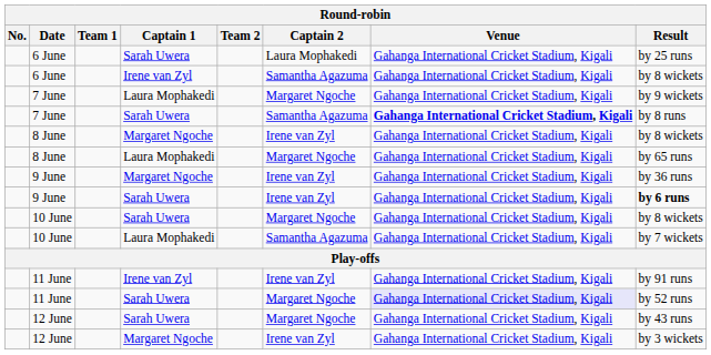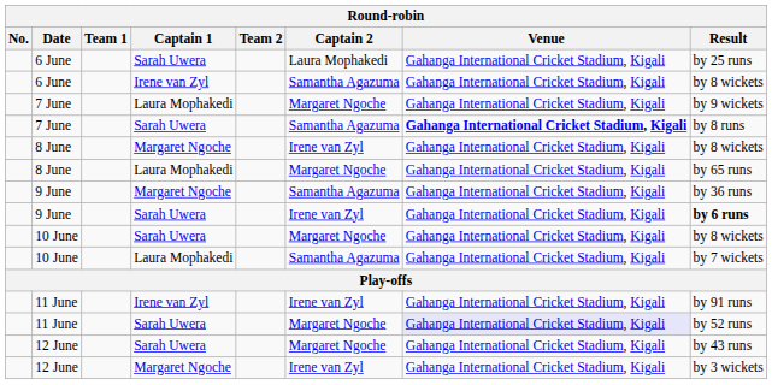9 June / Margaret Ngoche | Captain 2: Irene van Zyl -> Samantha Agazuma
